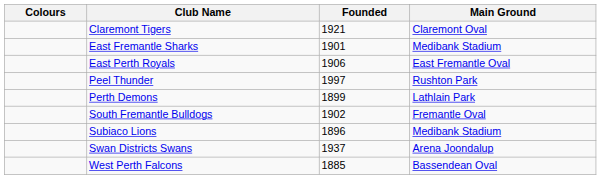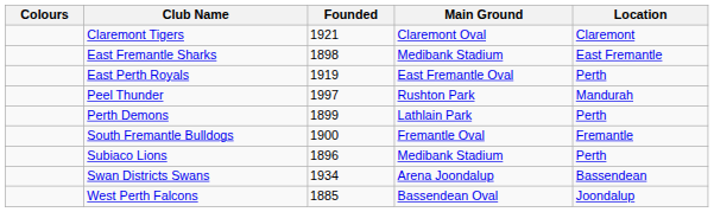+ column: Location | Claremont | East Fremantle | Perth | Mandurah | Perth | Fremantle | Perth | Bassendean | Joondalup
East Fremantle Sharks | Founded: 1901 -> 1898
East Perth Royals | Founded: 1906 -> 1919
South Fremantle Bulldogs | Founded: 1902 -> 1900
Swan Districts Swans | Founded: 1937 -> 1934
